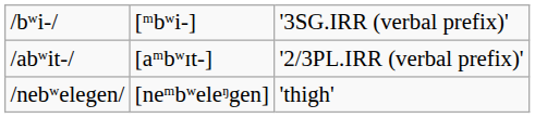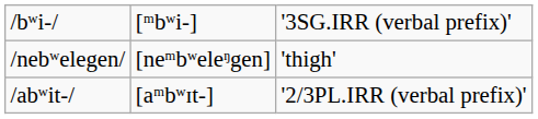rows swapped: /abʷit-/ <-> /nebʷelegen/
